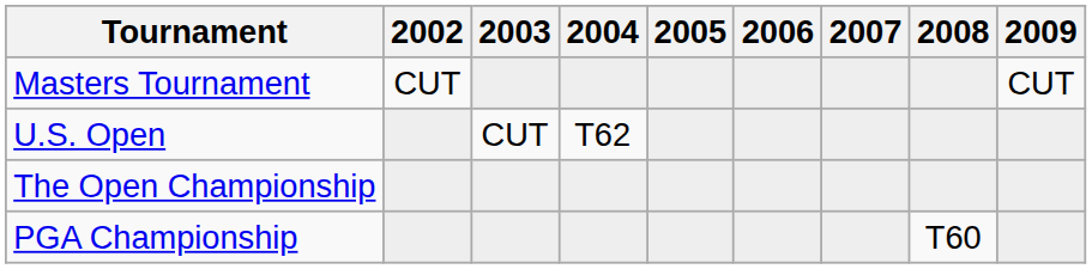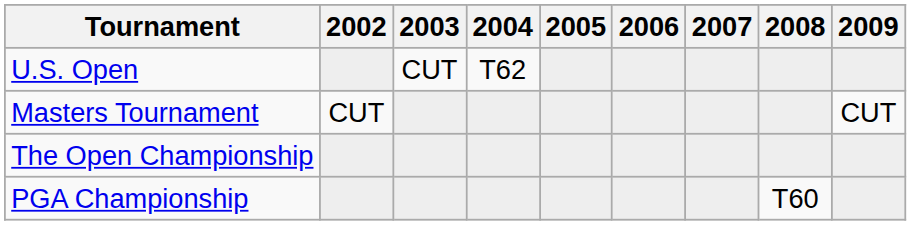rows swapped: Masters Tournament <-> U.S. Open
